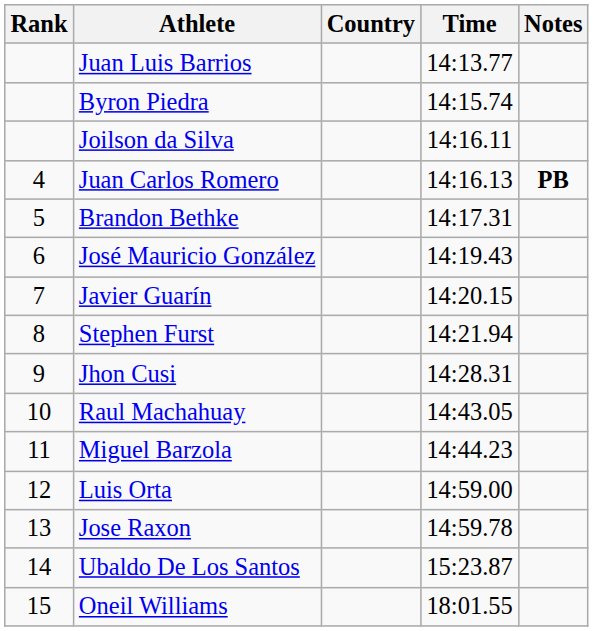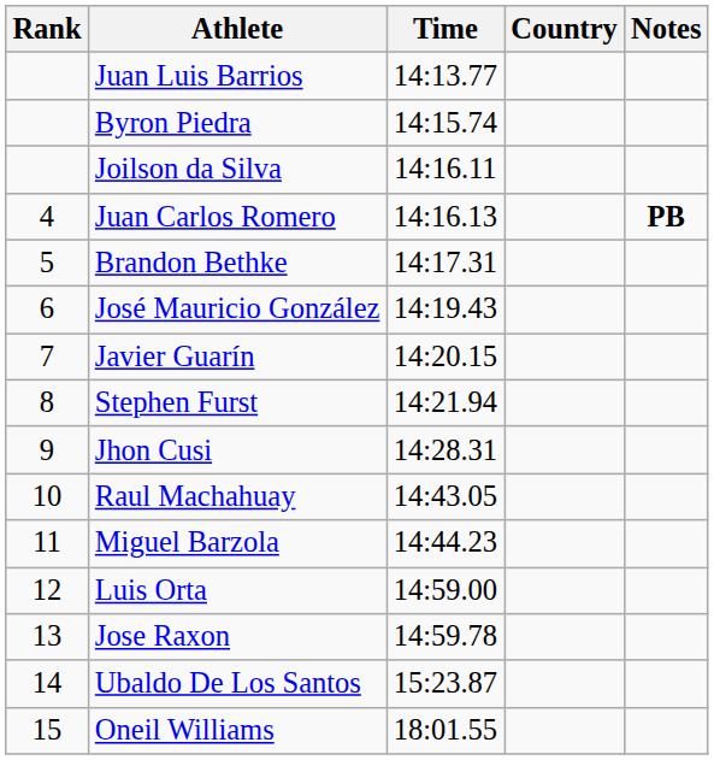columns swapped: Country <-> Time
